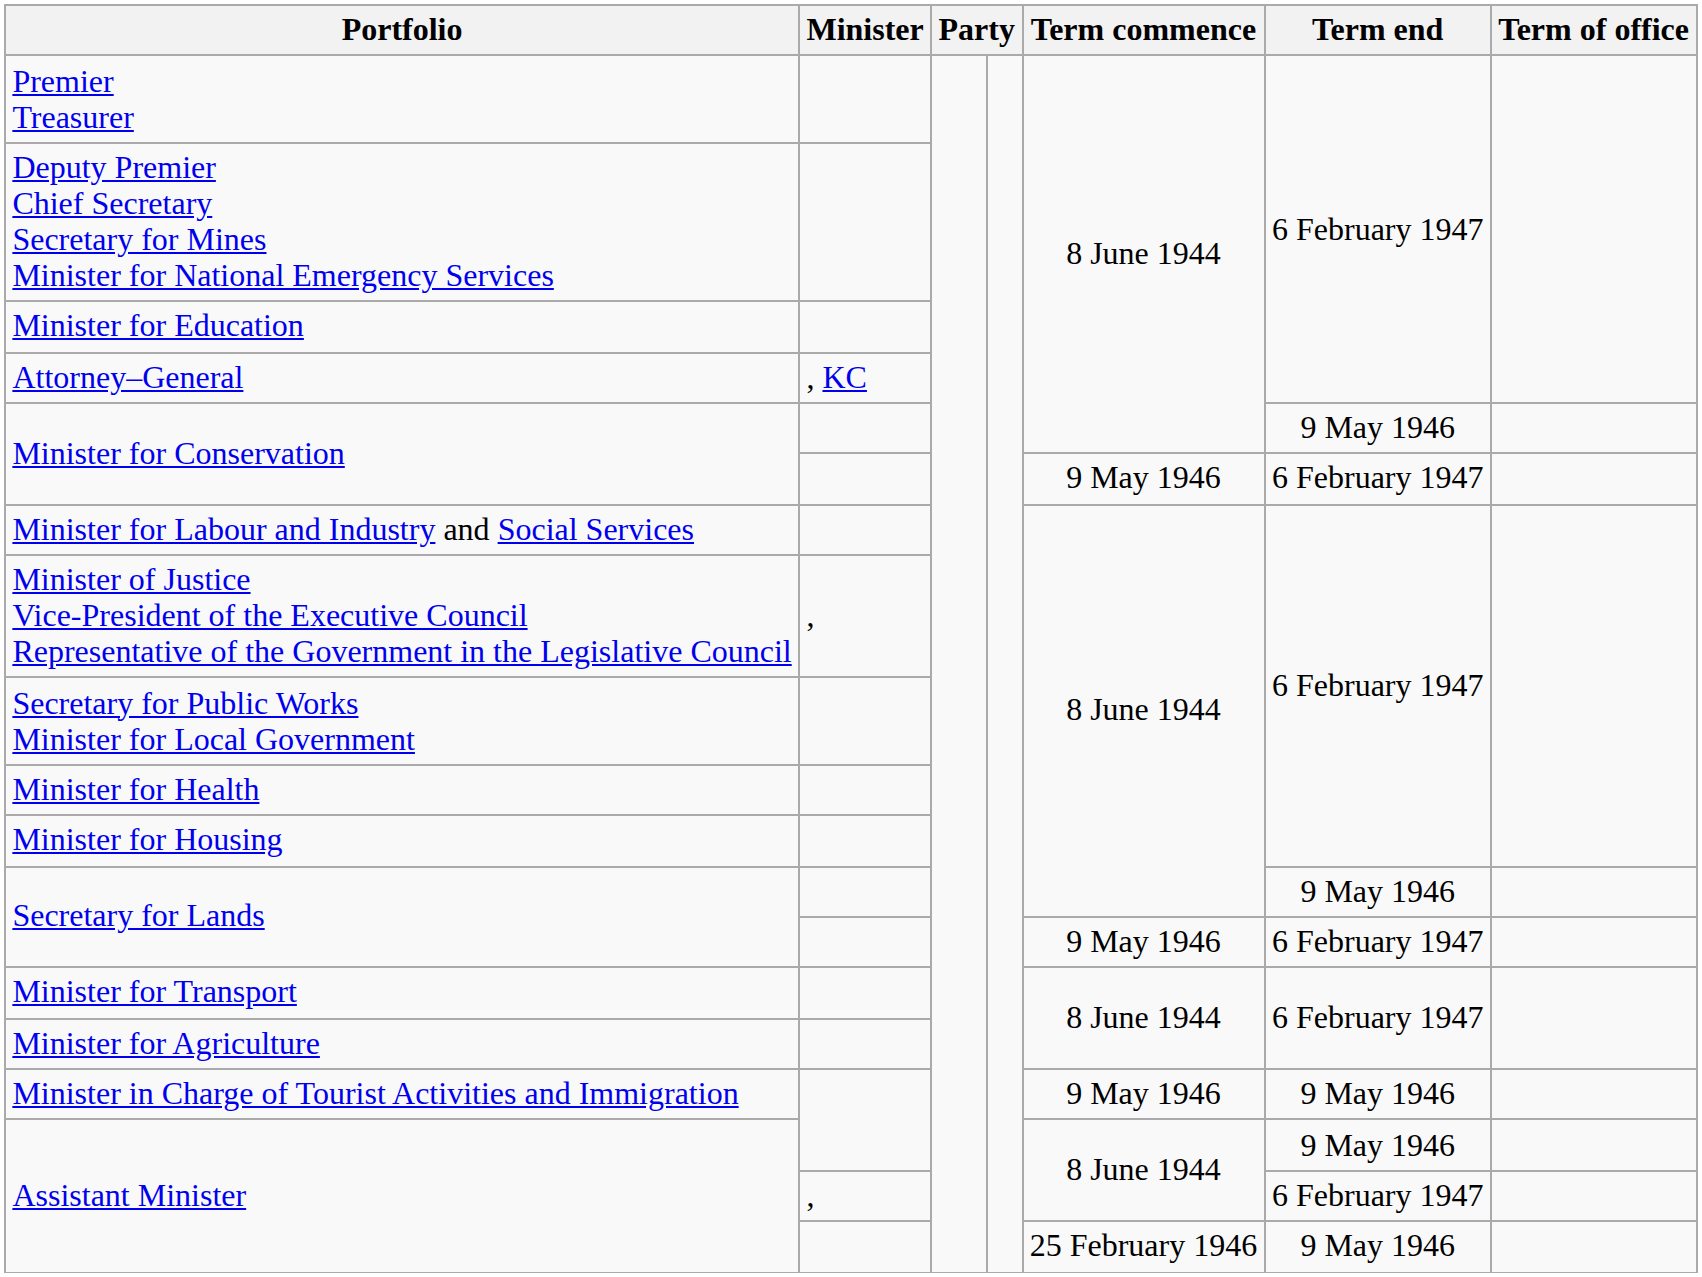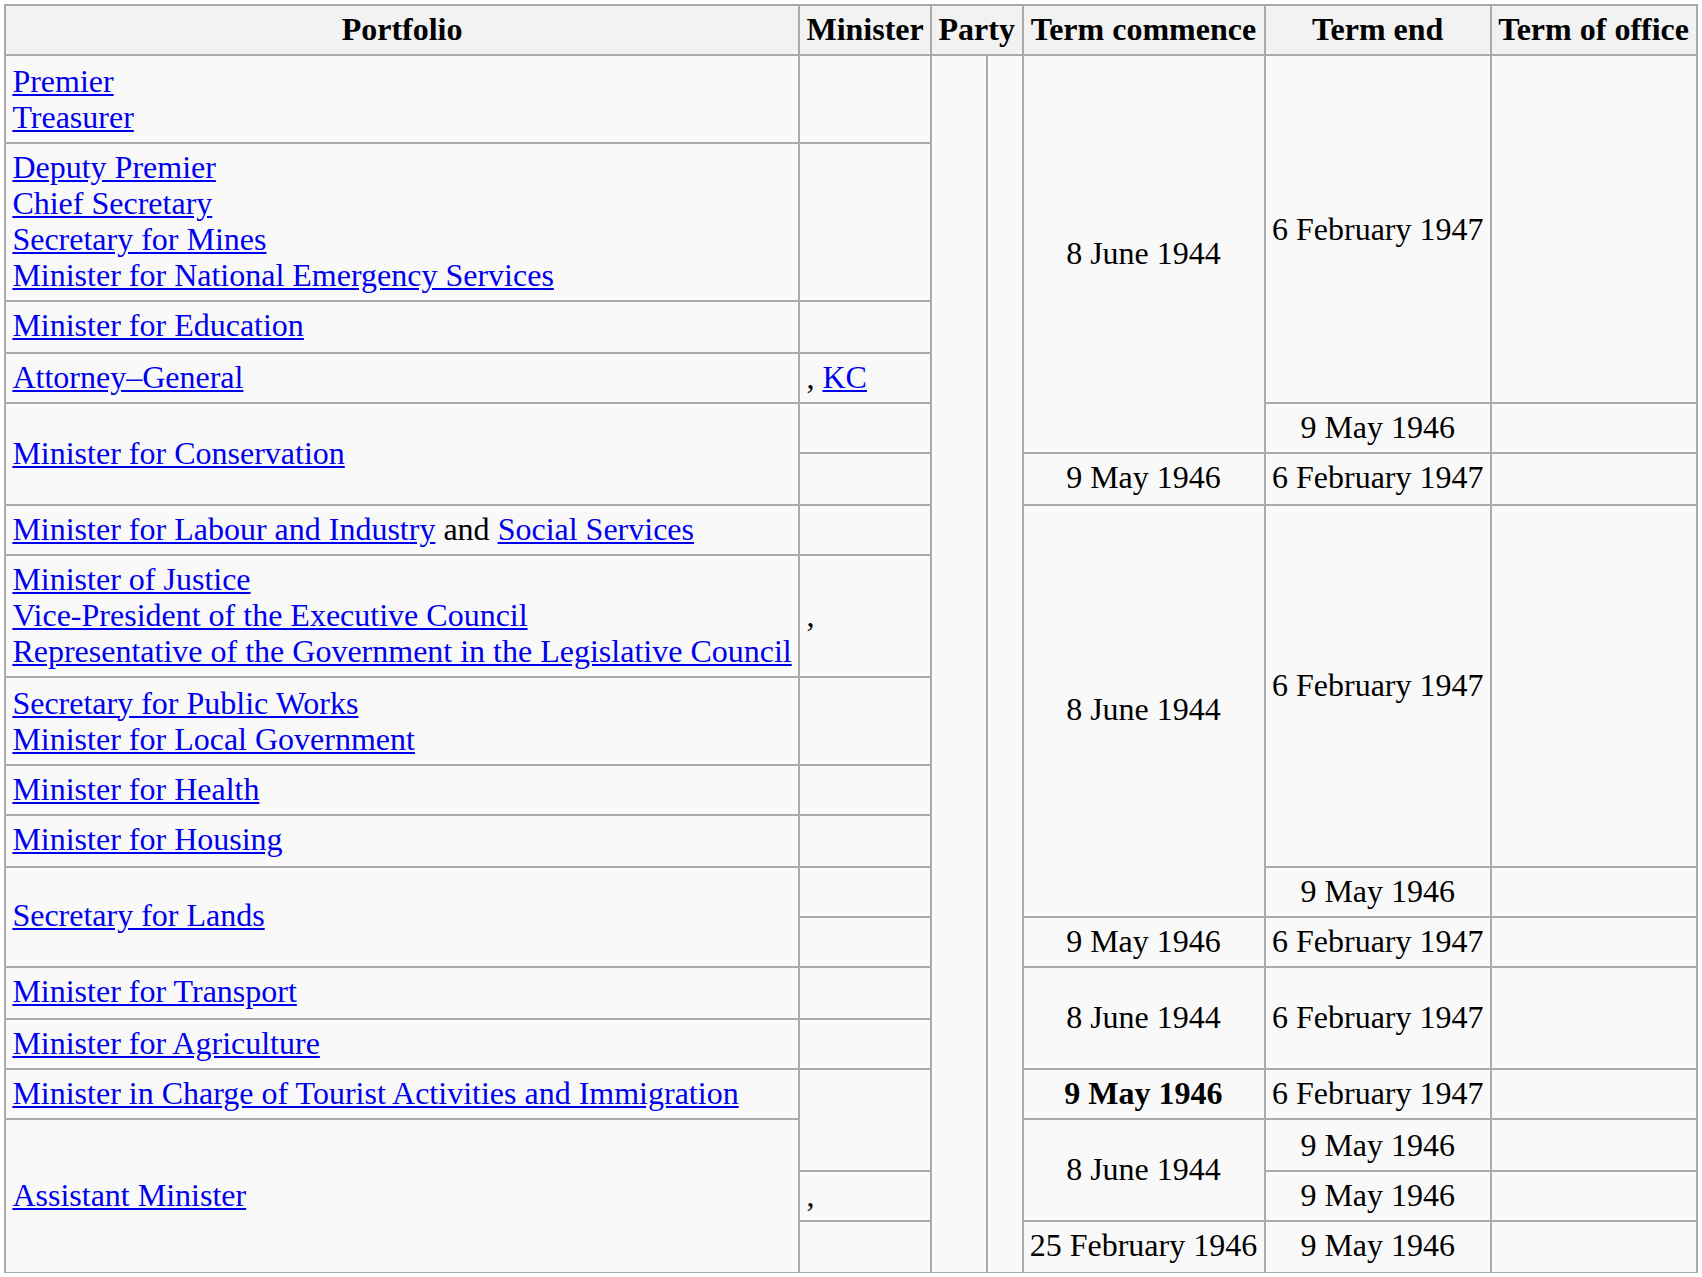Minister in Charge of Tourist Activities and Immigration | Term commence: normal -> bold
Minister in Charge of Tourist Activities and Immigration | Term end: 9 May 1946 -> 6 February 1947
Assistant Minister / , | Term end: 6 February 1947 -> 9 May 1946
